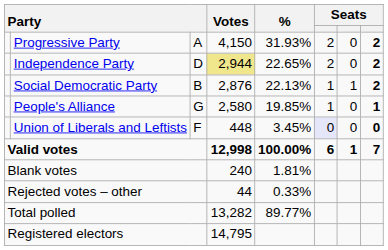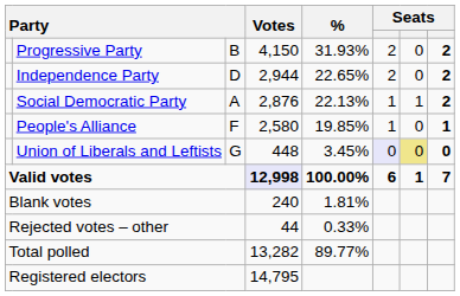Progressive Party | column 3: A -> B
Independence Party | Votes: khaki background -> no background
Social Democratic Party | column 3: B -> A
People's Alliance | column 3: G -> F
Union of Liberals and Leftists | column 3: F -> G
Union of Liberals and Leftists | column 7: no background -> khaki background
Valid votes | Votes: no background -> lavender background
